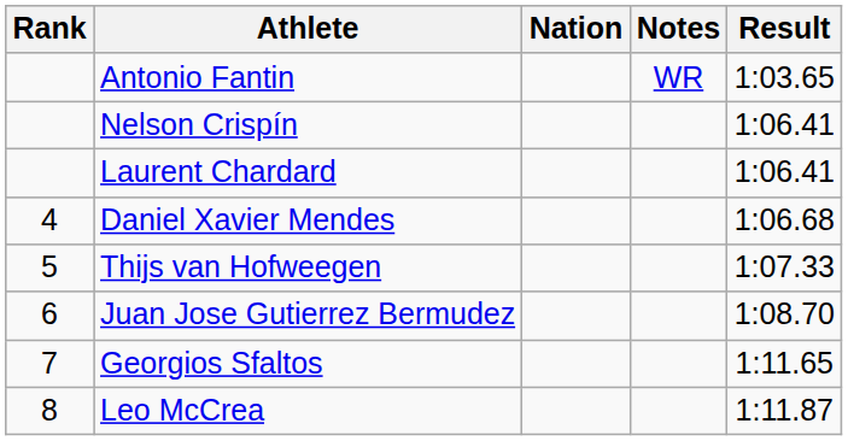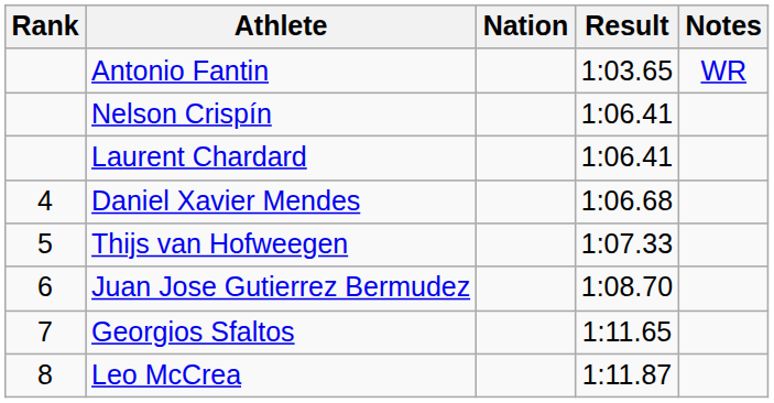columns swapped: Result <-> Notes
